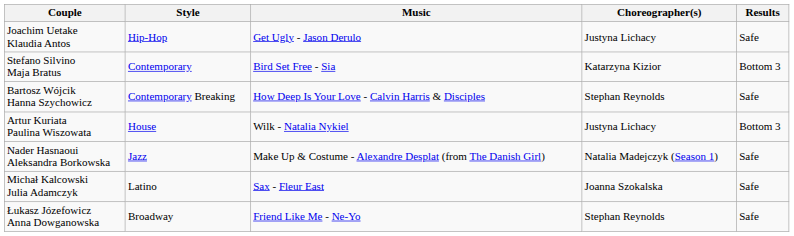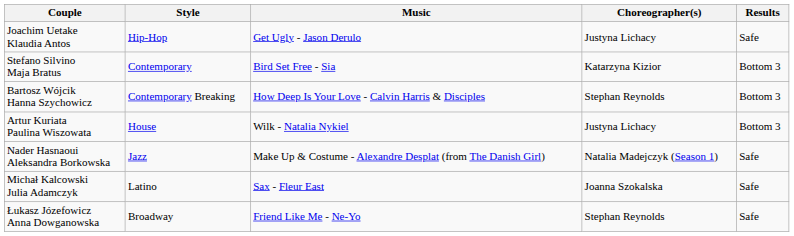Bartosz Wójcik Hanna Szychowicz | Results: Safe -> Bottom 3
